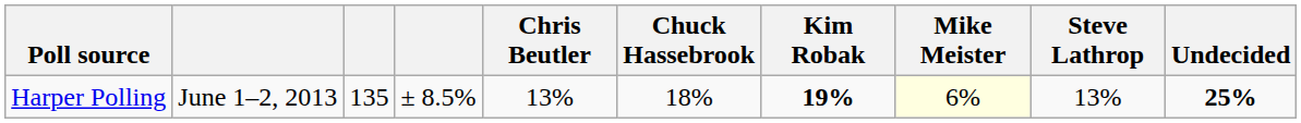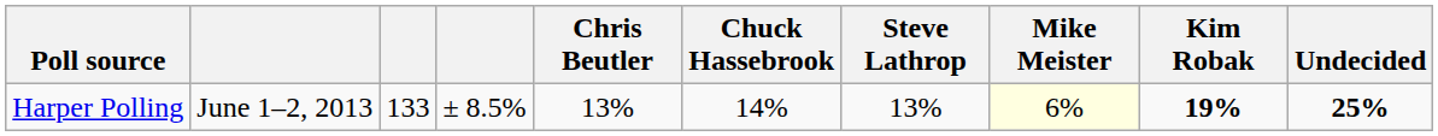columns swapped: Steve Lathrop <-> Kim Robak
Harper Polling | column 3: 135 -> 133
Harper Polling | Chuck Hassebrook: 18% -> 14%
